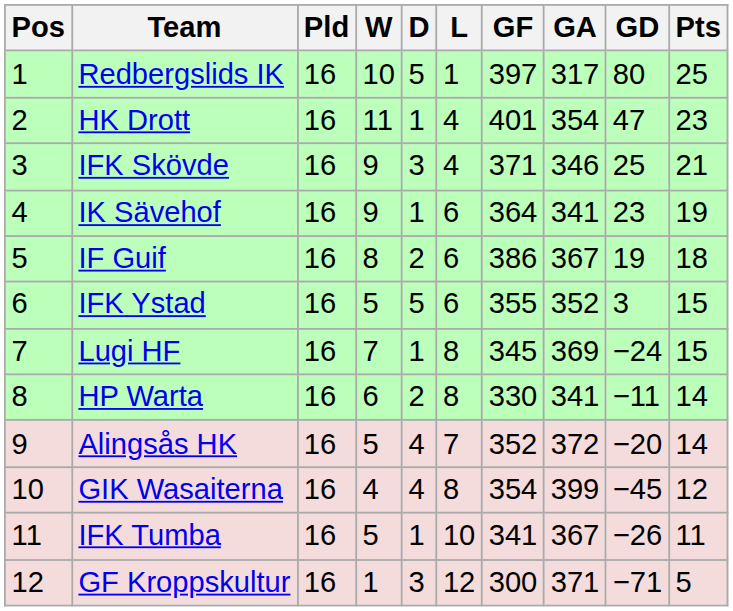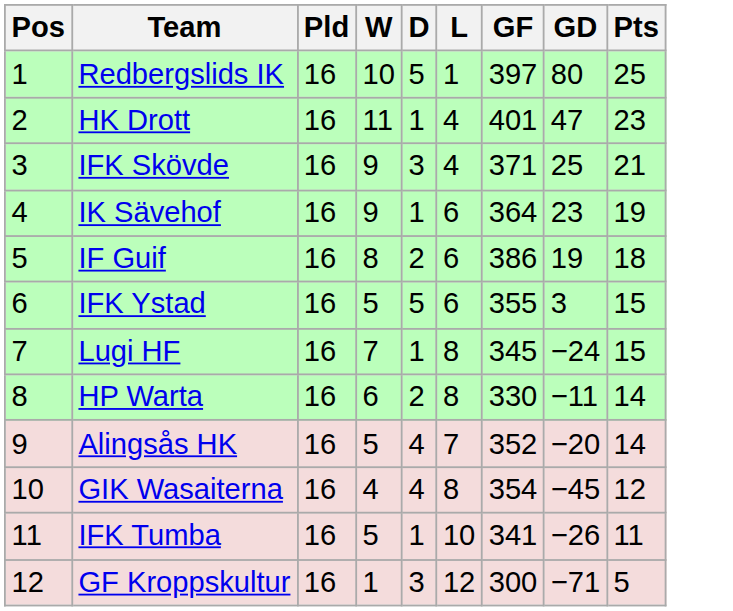- column: GA | 317 | 354 | 346 | 341 | 367 | 352 | 369 | 341 | 372 | 399 | 367 | 371
